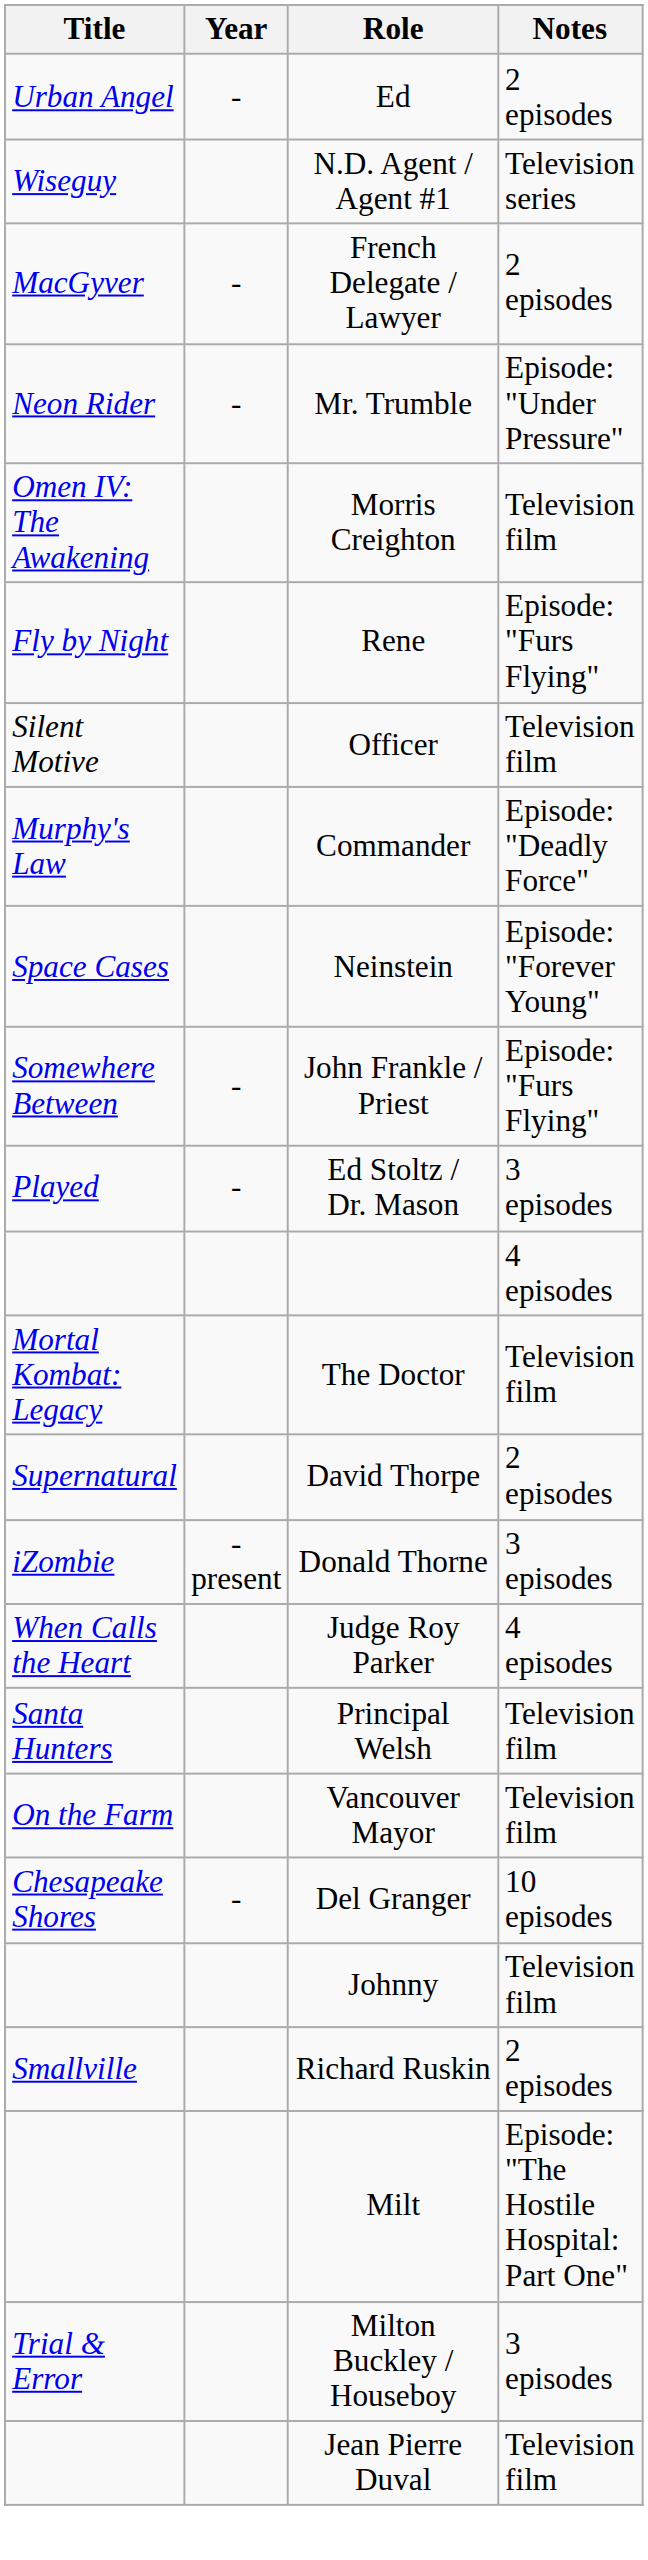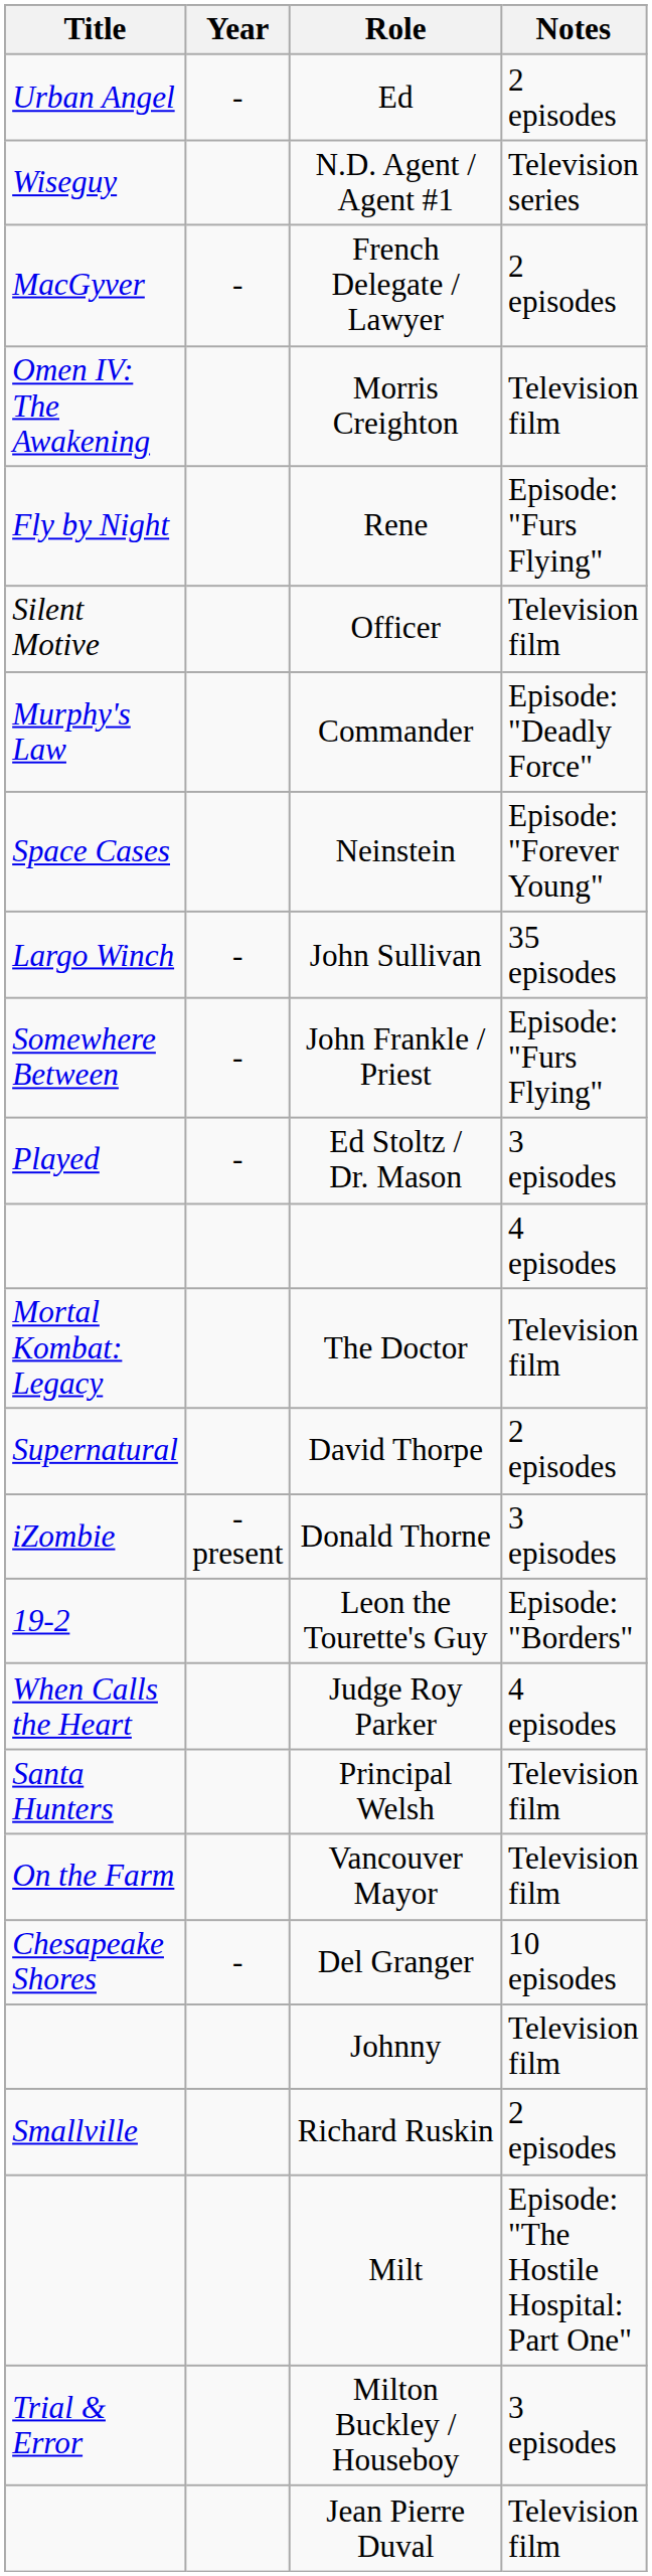- row: Neon Rider | - | Mr. Trumble | Episode: "Under Pressure"
+ row: Largo Winch | - | John Sullivan | 35 episodes
+ row: 19-2 | Leon the Tourette's Guy | Episode: "Borders"
